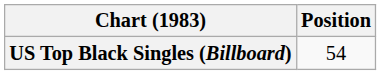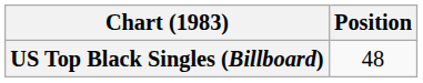US Top Black Singles (Billboard) | Position: 54 -> 48
